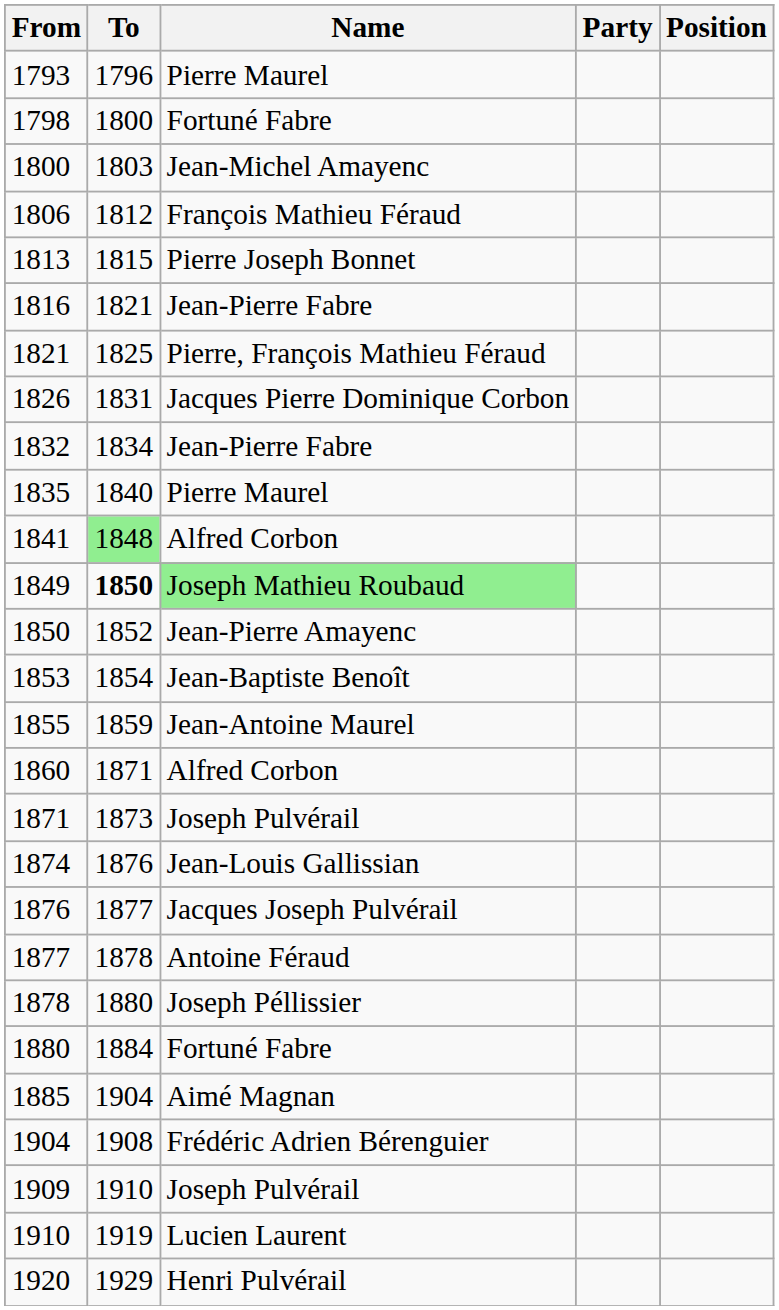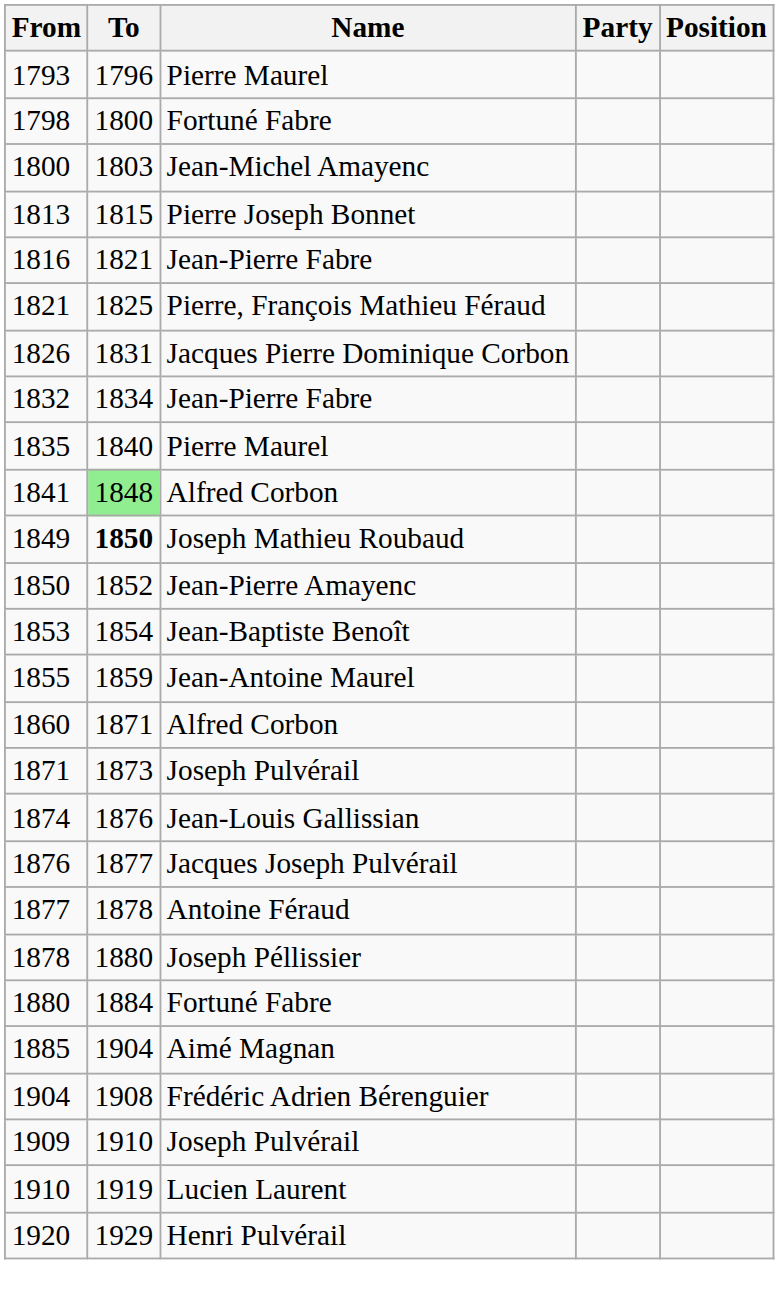- row: 1806 | 1812 | François Mathieu Féraud
1849 | Name: lightgreen background -> no background
